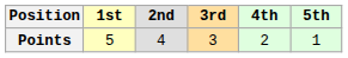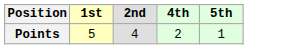- column: 3rd | 3
